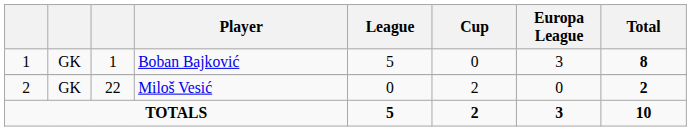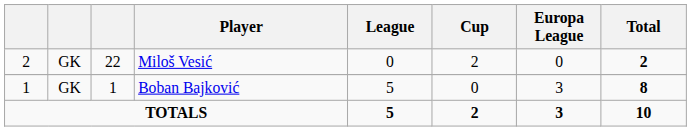rows swapped: Boban Bajković <-> Miloš Vesić
